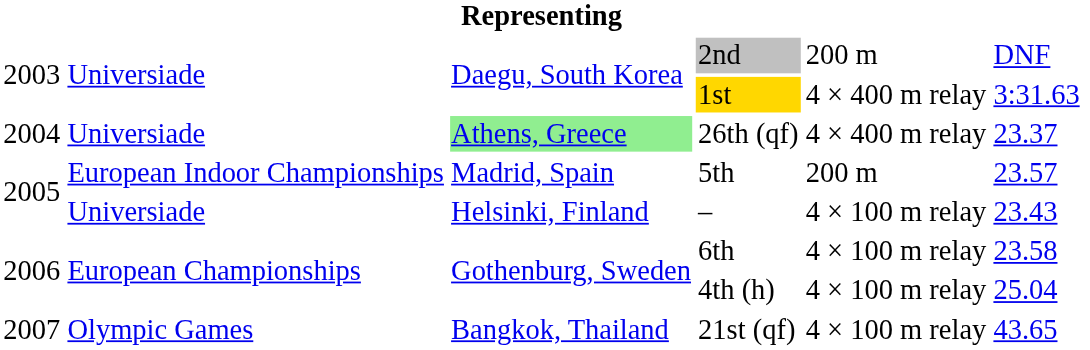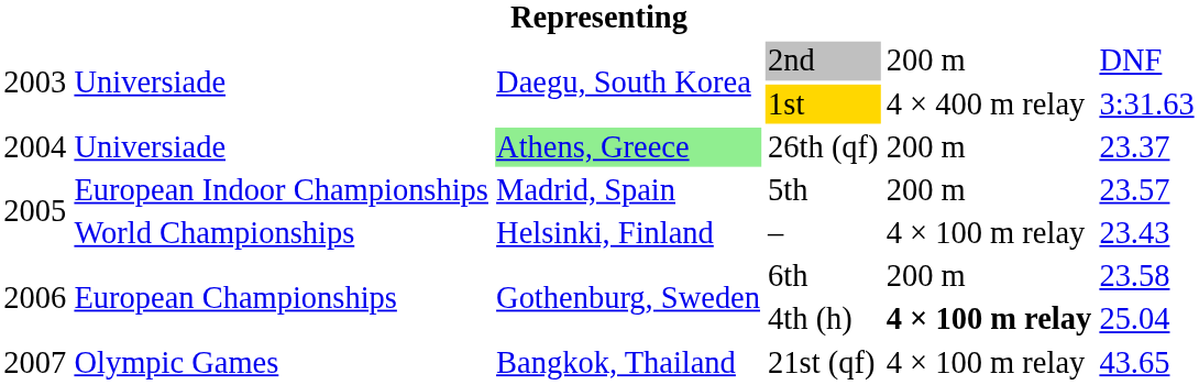26th (qf) | column 5: 4 × 400 m relay -> 200 m
– | column 2: Universiade -> World Championships
6th | column 5: 4 × 100 m relay -> 200 m
4th (h) | column 5: normal -> bold
